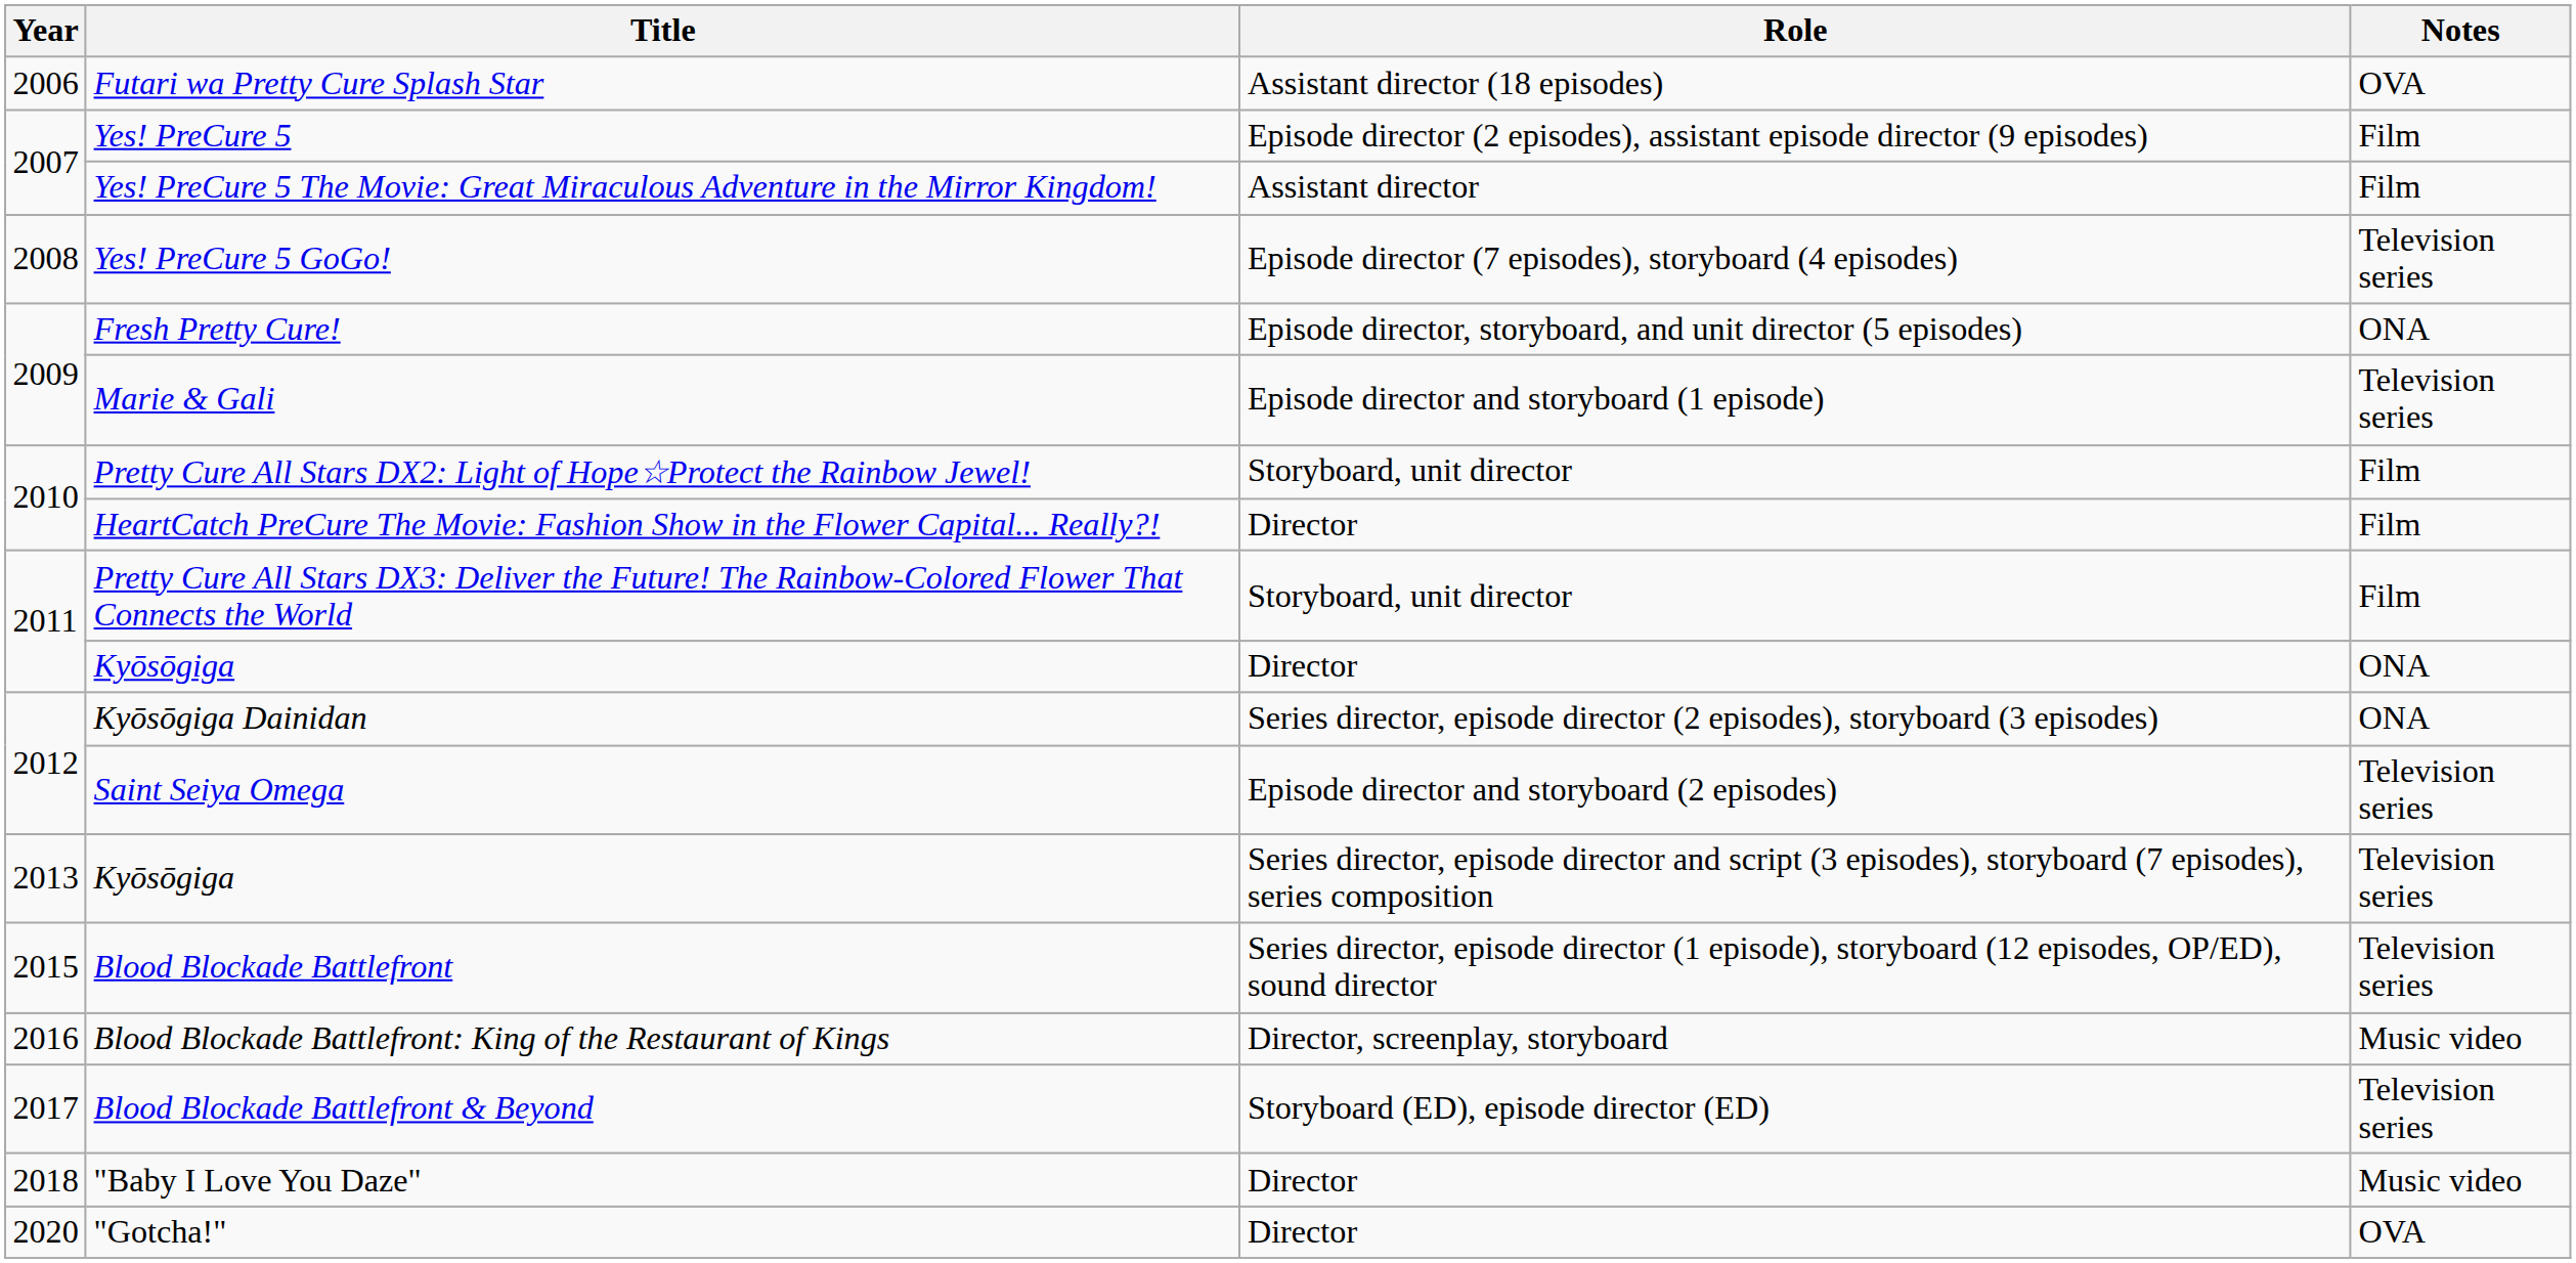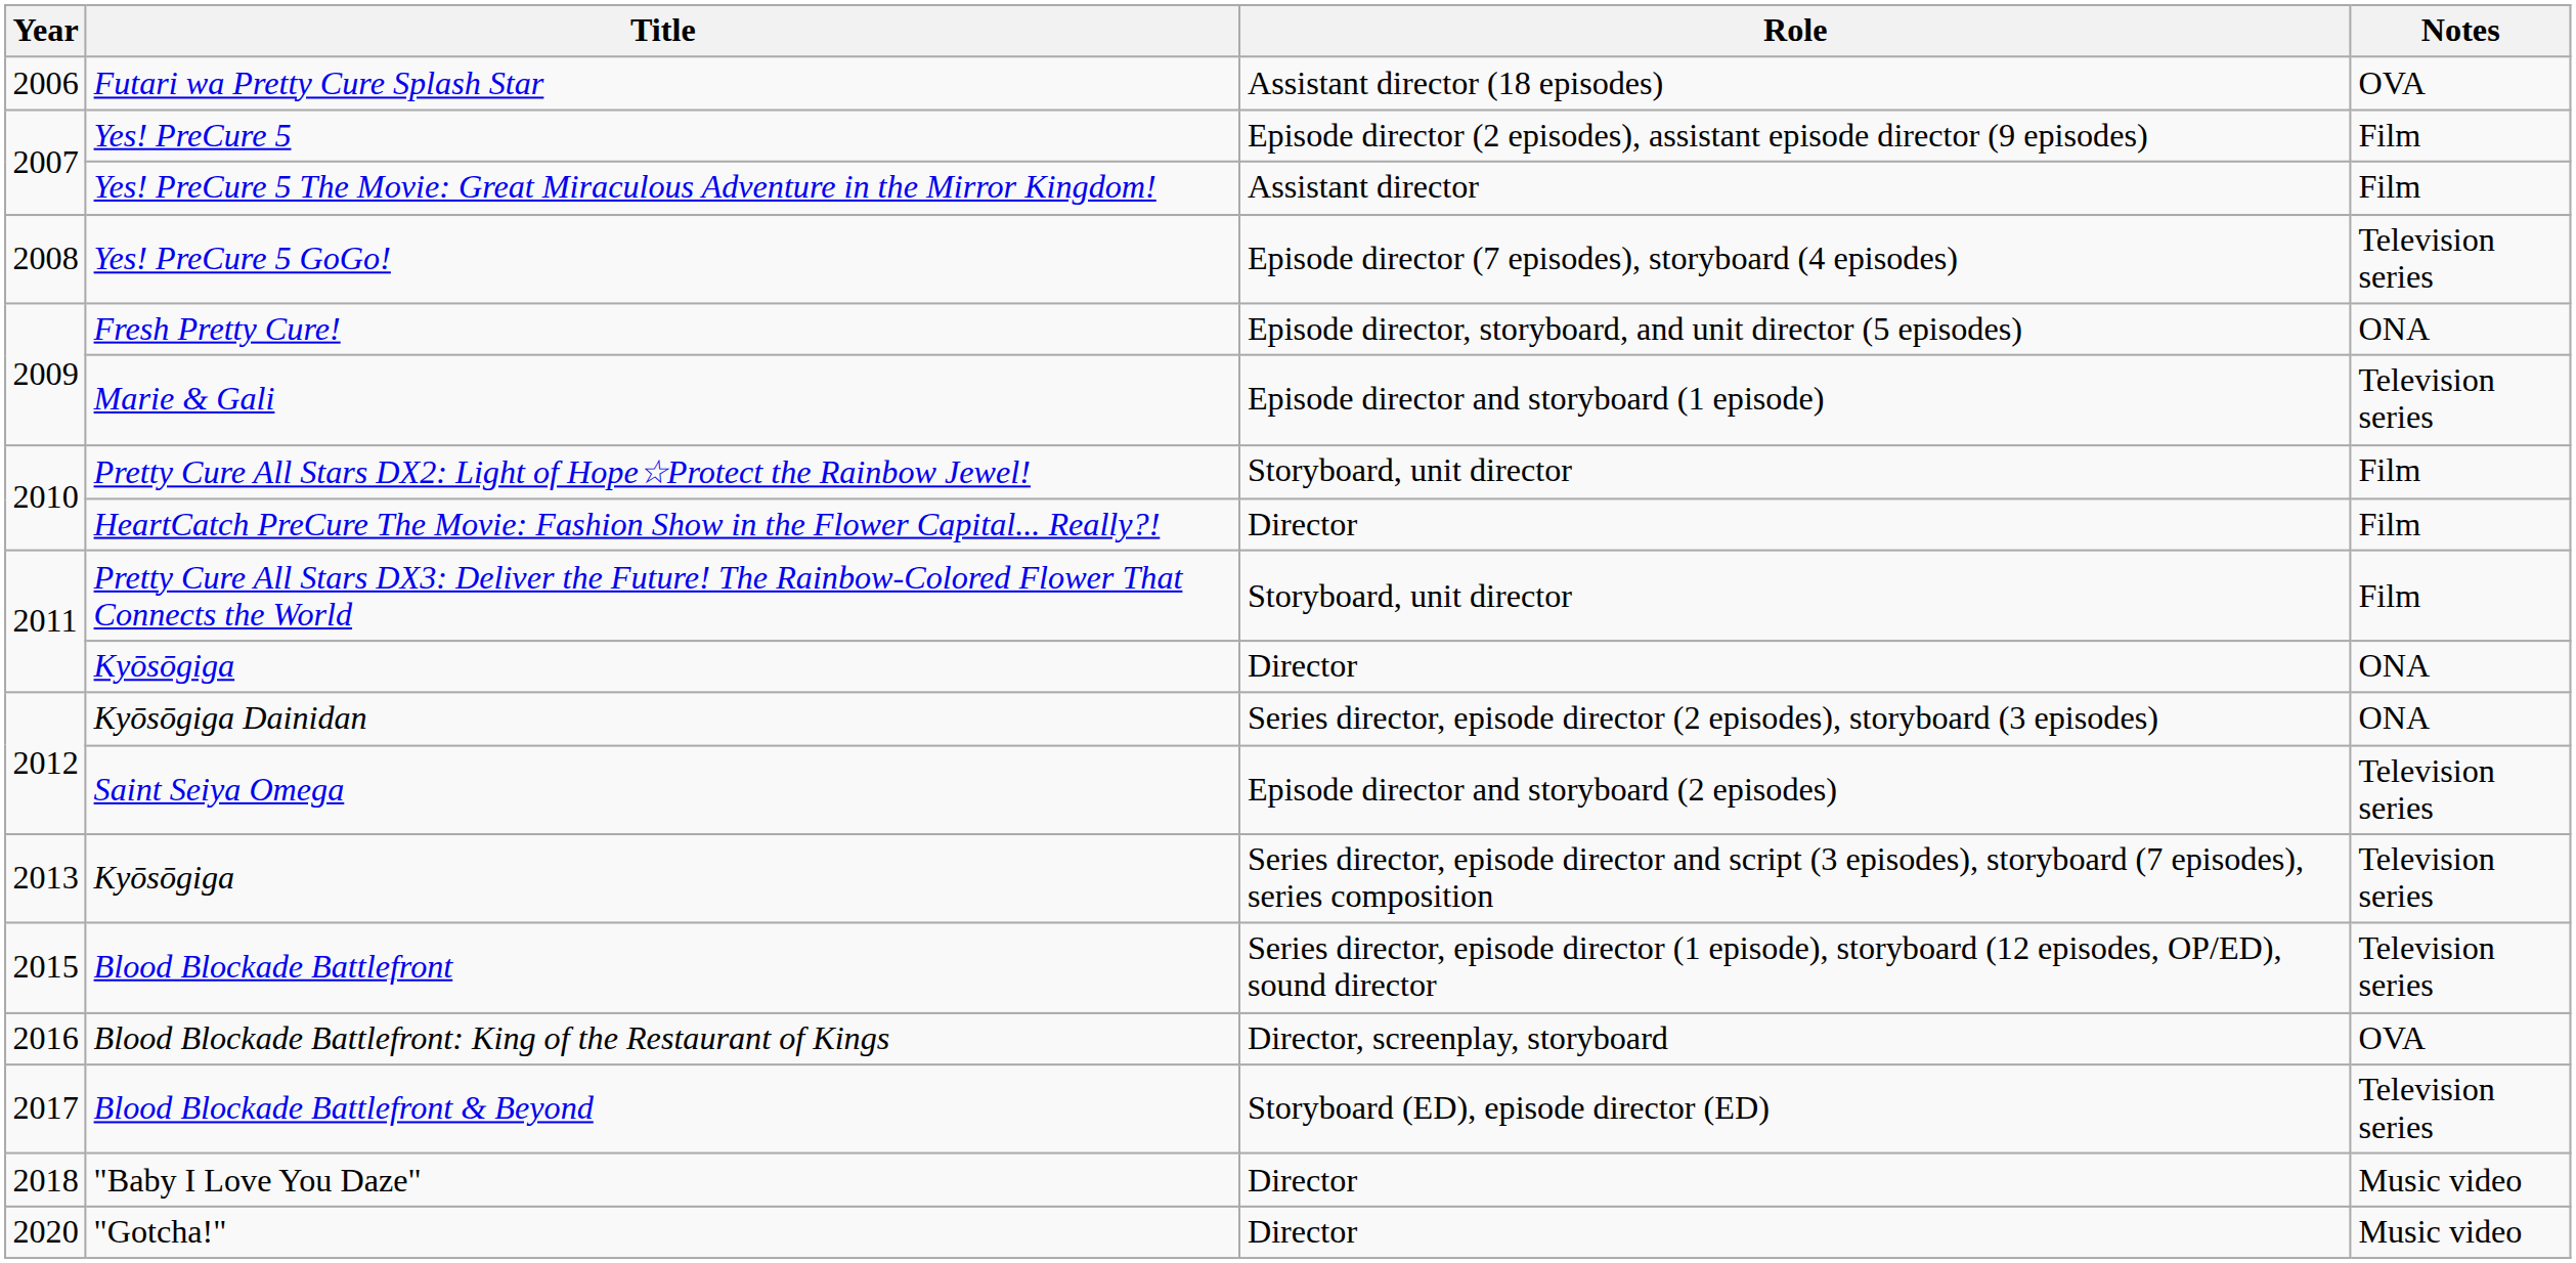Blood Blockade Battlefront: King of the Restaurant of Kings | Notes: Music video -> OVA
"Gotcha!" | Notes: OVA -> Music video
